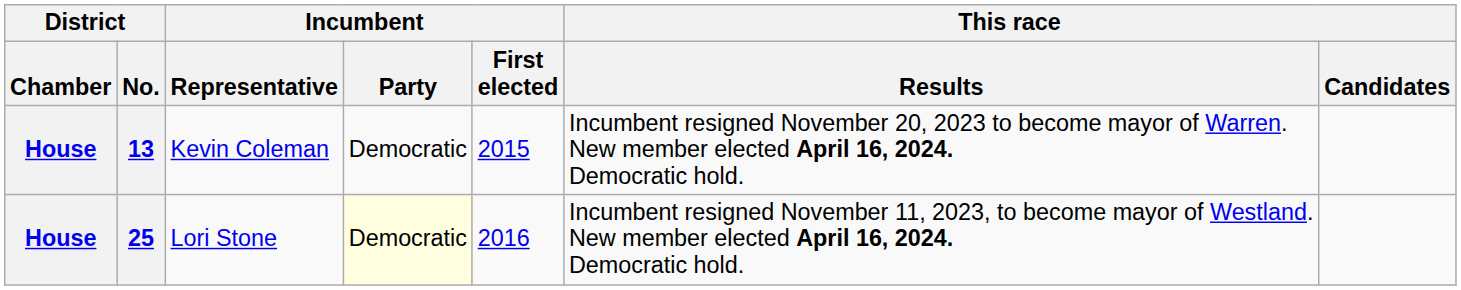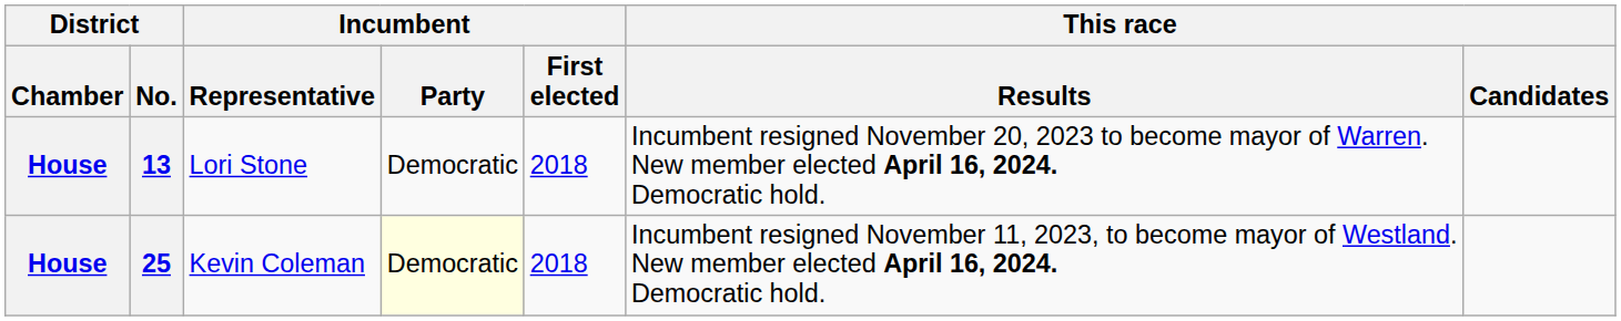13 | Incumbent / Representative: Kevin Coleman -> Lori Stone
13 | Incumbent / First elected: 2015 -> 2018
25 | Incumbent / Representative: Lori Stone -> Kevin Coleman
25 | Incumbent / First elected: 2016 -> 2018
